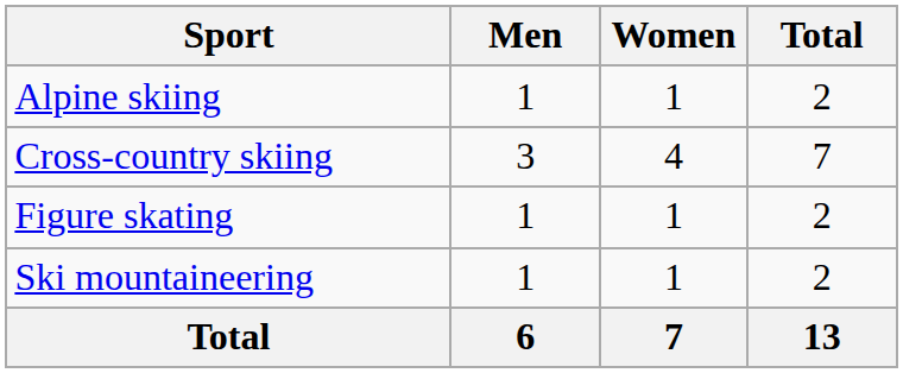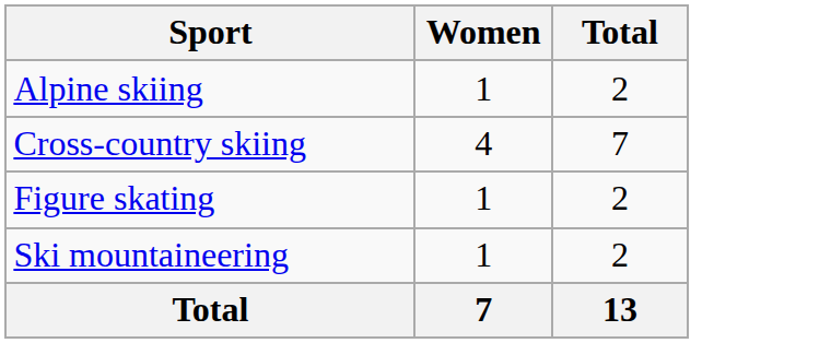- column: Men | 1 | 3 | 1 | 1 | 6
